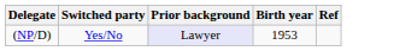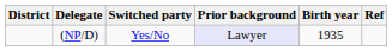+ column: District
(NP/D) | Birth year: 1953 -> 1935
